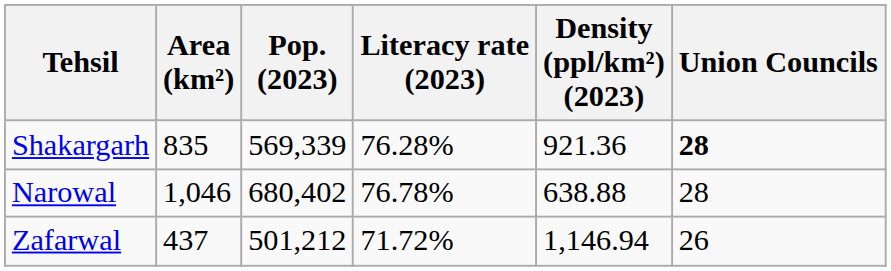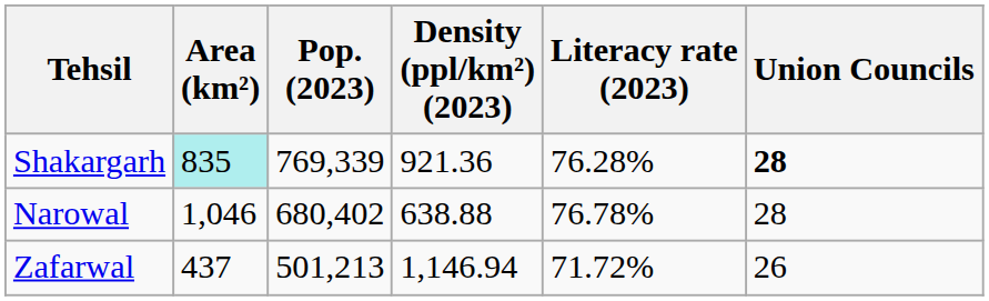columns swapped: Density (ppl/km²) (2023) <-> Literacy rate (2023)
Shakargarh | Area (km²): no background -> paleturquoise background
Shakargarh | Pop. (2023): 569,339 -> 769,339
Zafarwal | Pop. (2023): 501,212 -> 501,213
